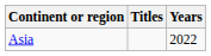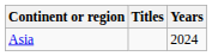Asia | Years: 2022 -> 2024
